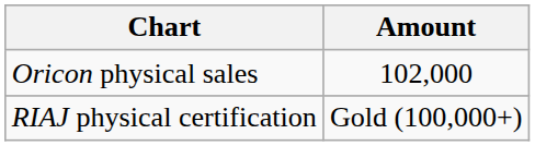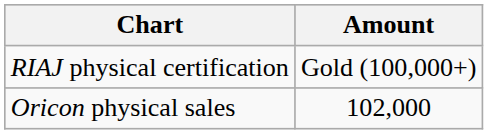rows swapped: Oricon physical sales <-> RIAJ physical certification
